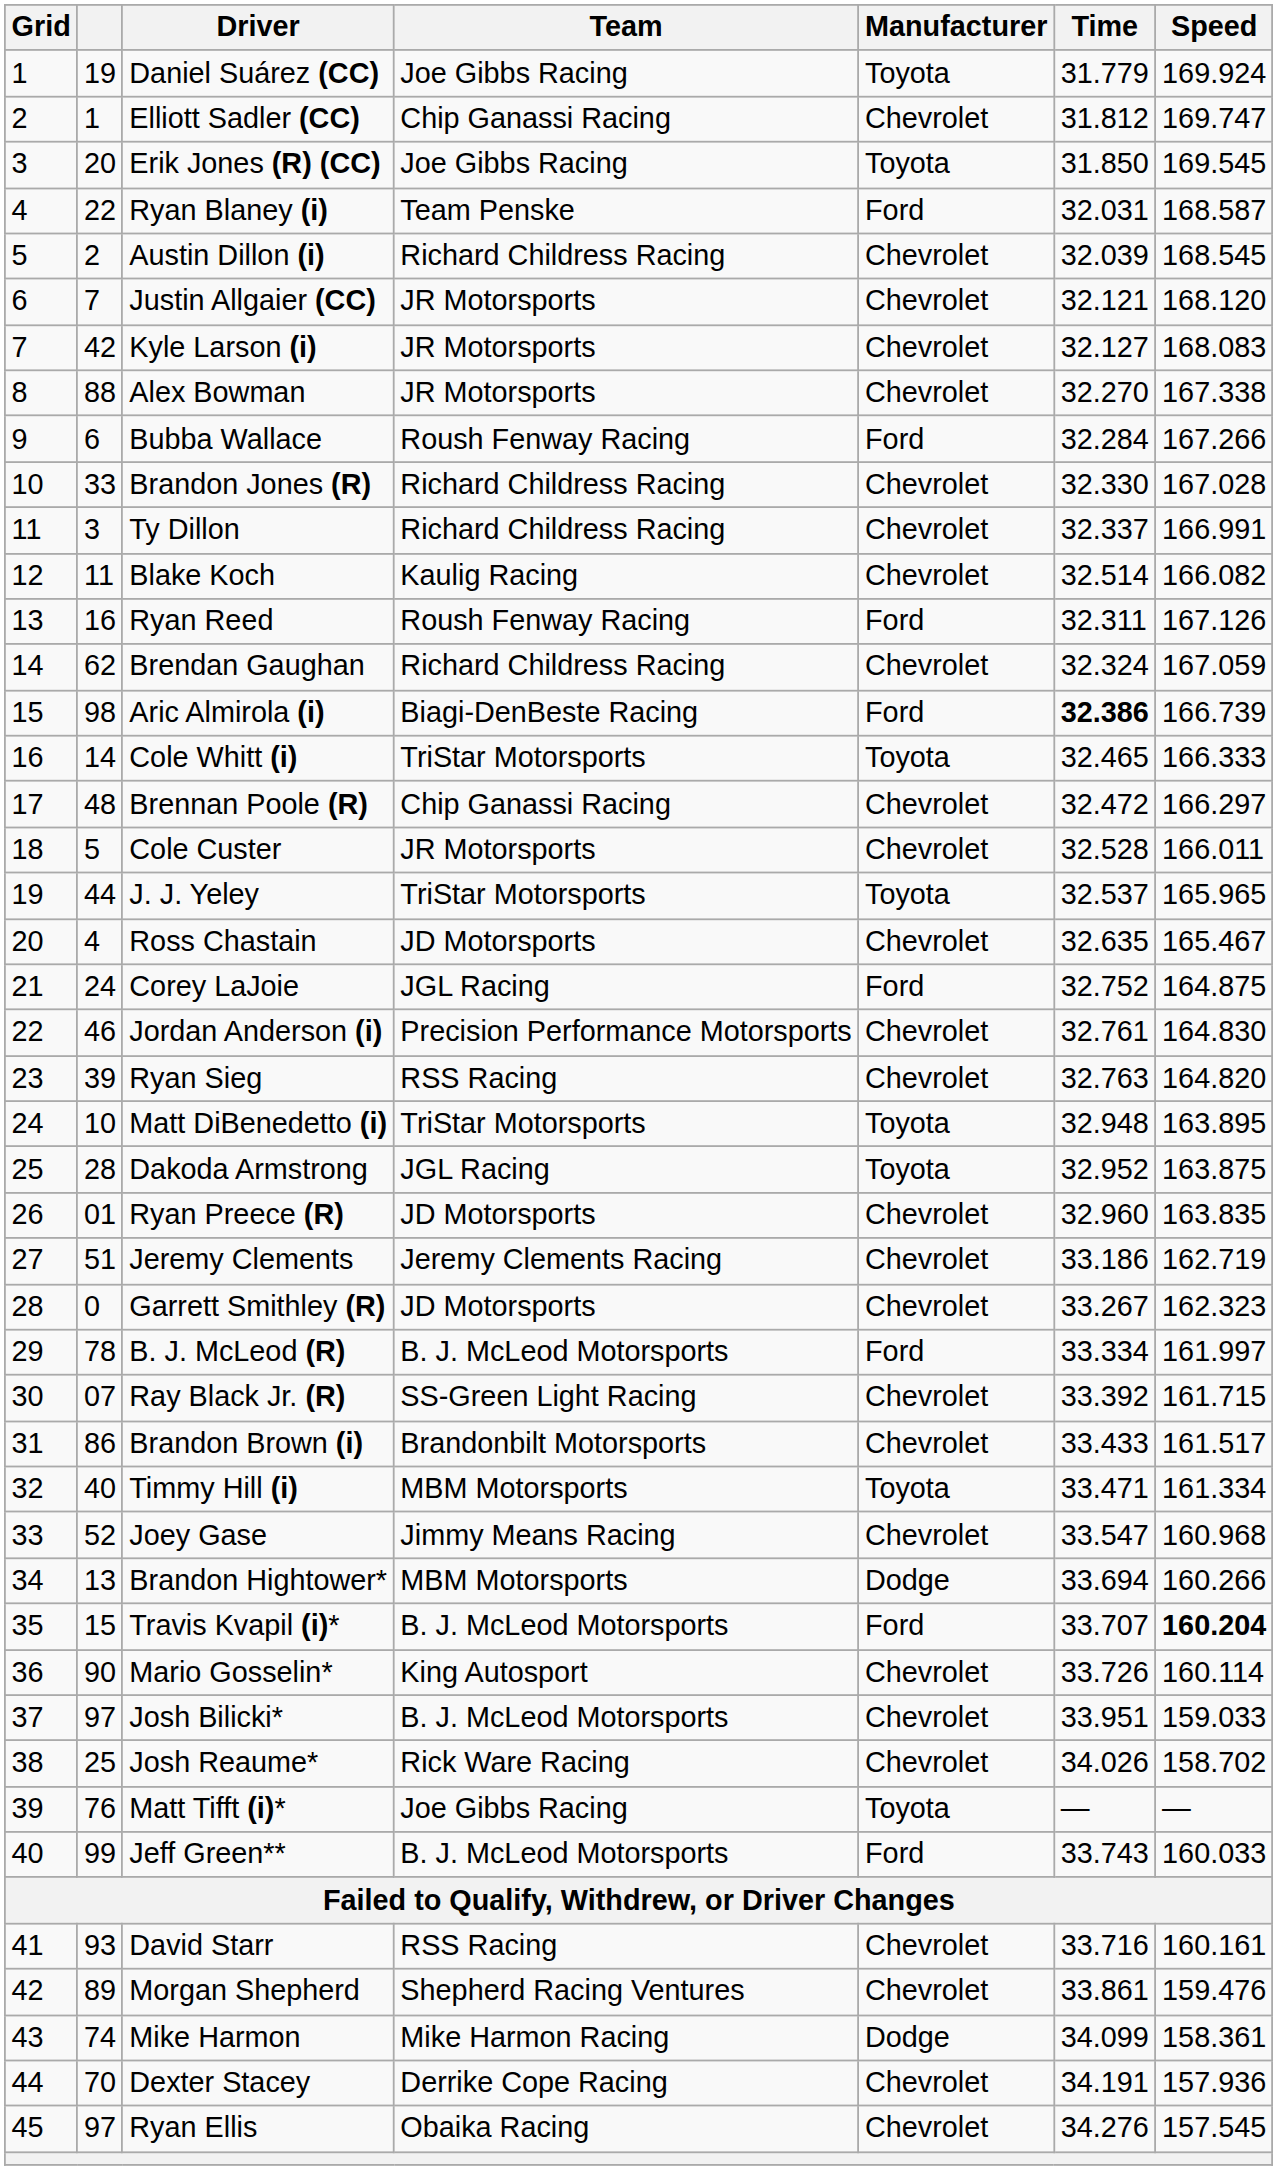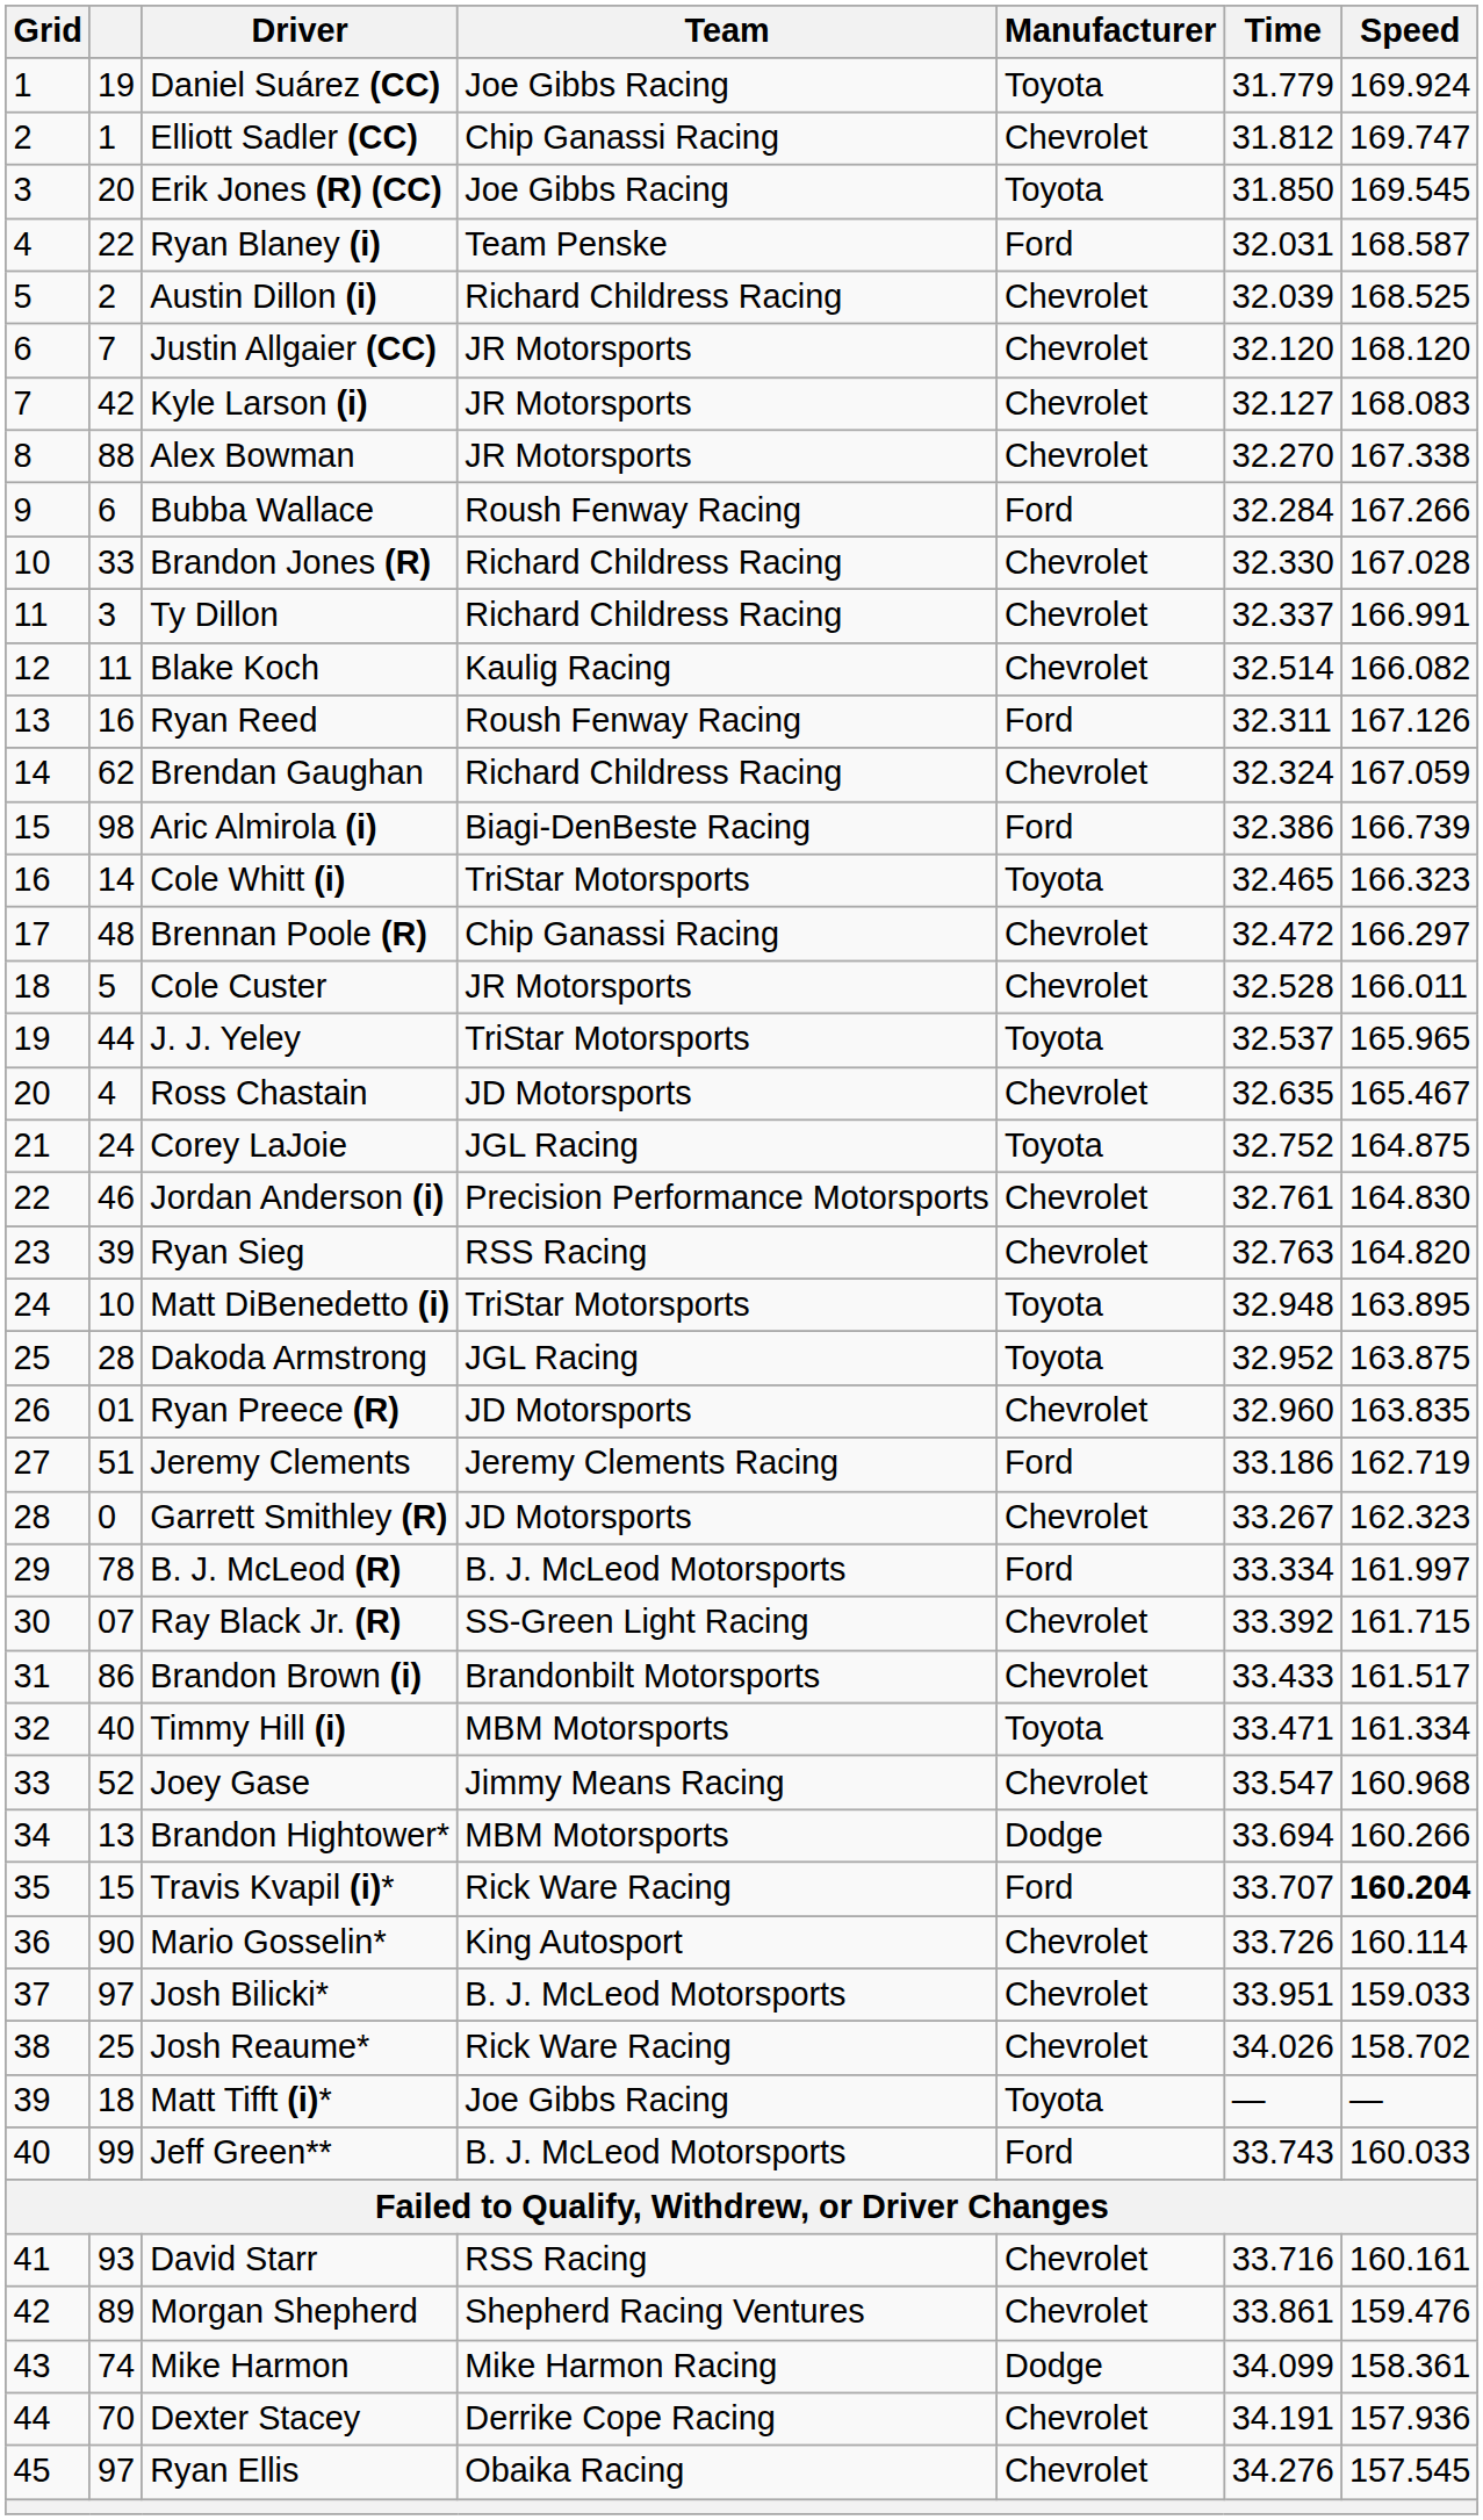Austin Dillon (i) | Speed: 168.545 -> 168.525
Justin Allgaier (CC) | Time: 32.121 -> 32.120
Aric Almirola (i) | Time: bold -> normal
Cole Whitt (i) | Speed: 166.333 -> 166.323
Corey LaJoie | Manufacturer: Ford -> Toyota
Jeremy Clements | Manufacturer: Chevrolet -> Ford
Travis Kvapil (i)* | Team: B. J. McLeod Motorsports -> Rick Ware Racing
Matt Tifft (i)* | column 2: 76 -> 18
